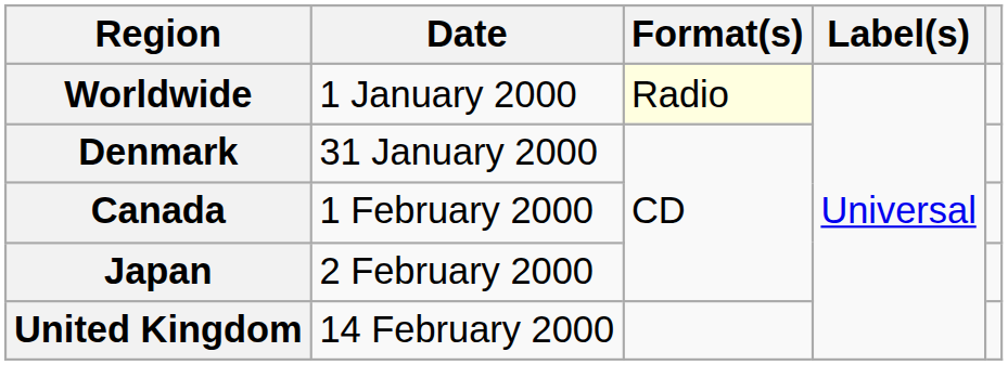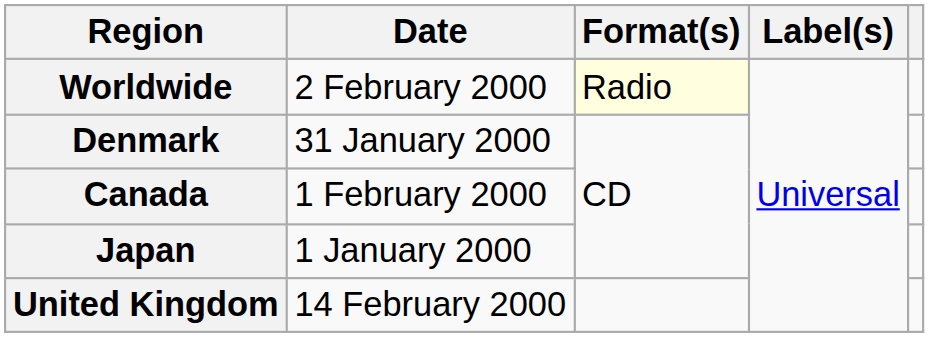Worldwide | Date: 1 January 2000 -> 2 February 2000
Japan | Date: 2 February 2000 -> 1 January 2000
